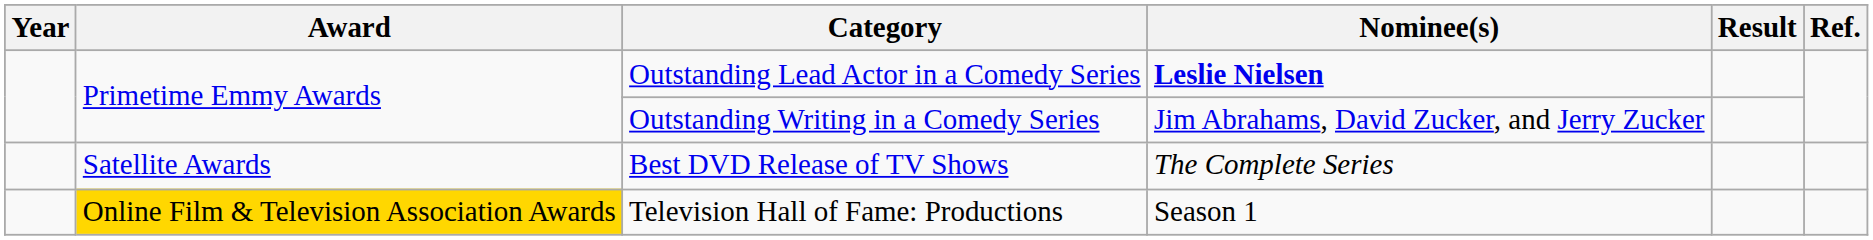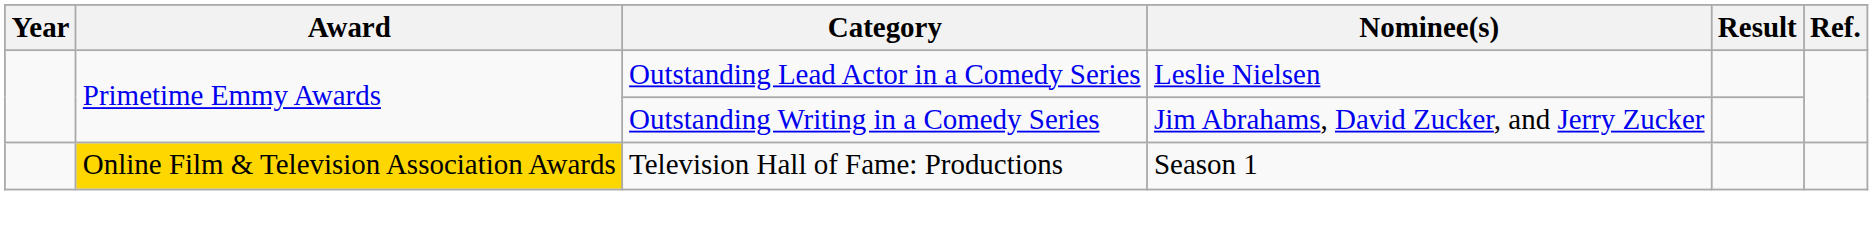Outstanding Lead Actor in a Comedy Series | Nominee(s): bold -> normal
- row: Satellite Awards | Best DVD Release of TV Shows | The Complete Series
